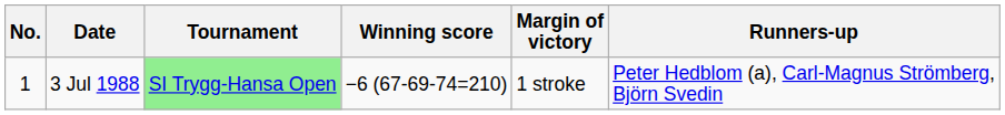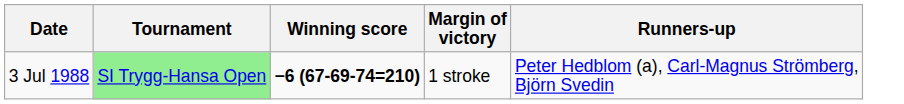- column: No. | 1
3 Jul 1988 | Winning score: normal -> bold
